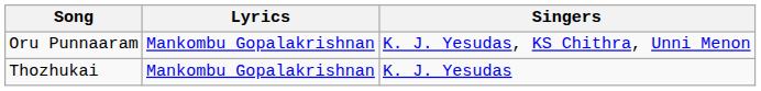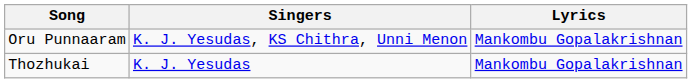columns swapped: Singers <-> Lyrics
